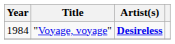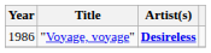"Voyage, voyage" | Year: 1984 -> 1986
